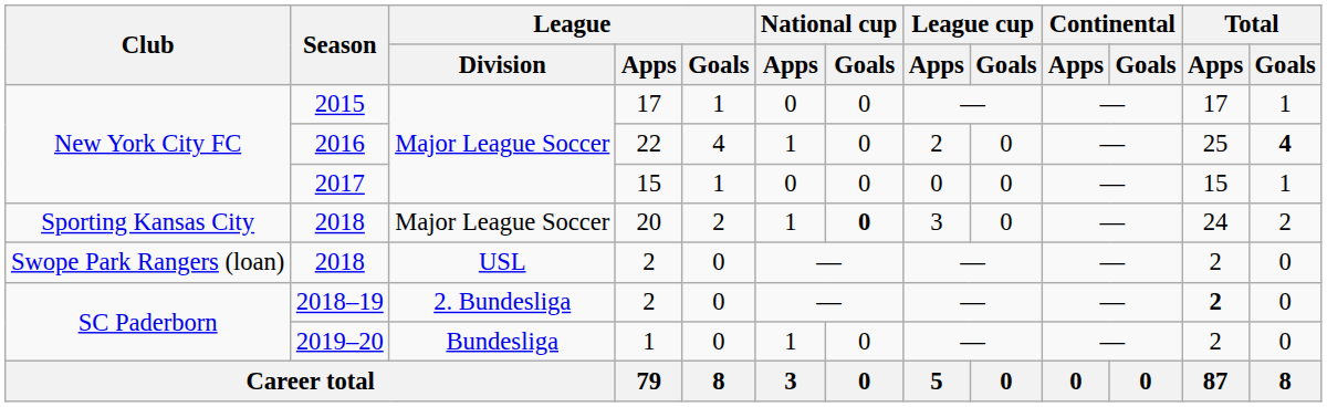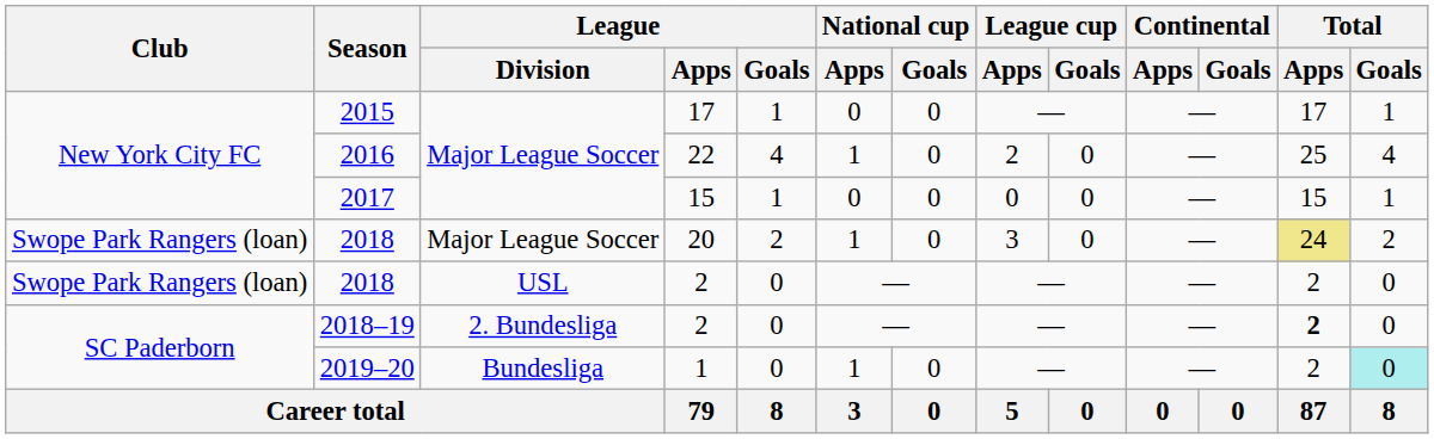2016 | Total / Goals: bold -> normal
2018 / 20 | Club: Sporting Kansas City -> Swope Park Rangers (loan)
2018 / 20 | National cup / Goals: bold -> normal
2018 / 20 | Total / Apps: no background -> khaki background
2019–20 | Total / Goals: no background -> paleturquoise background
